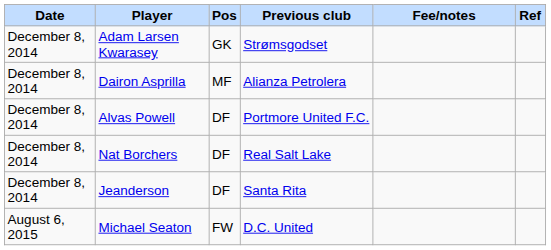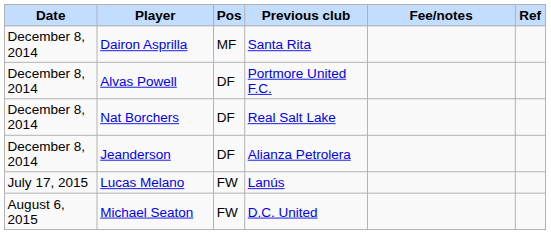- row: December 8, 2014 | Adam Larsen Kwarasey | GK | Strømsgodset
Dairon Asprilla | Previous club: Alianza Petrolera -> Santa Rita
Jeanderson | Previous club: Santa Rita -> Alianza Petrolera
+ row: July 17, 2015 | Lucas Melano | FW | Lanús
